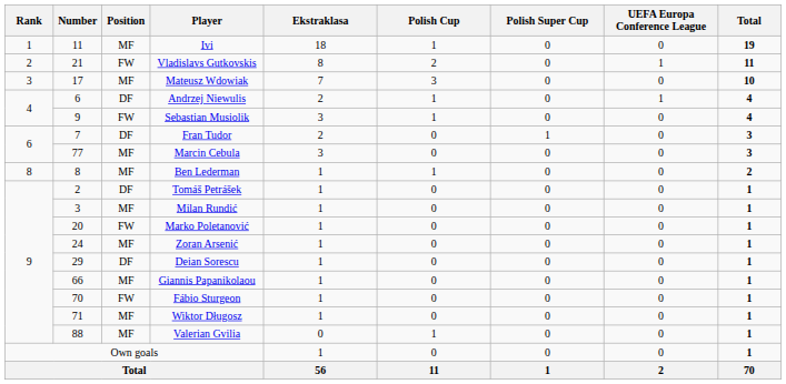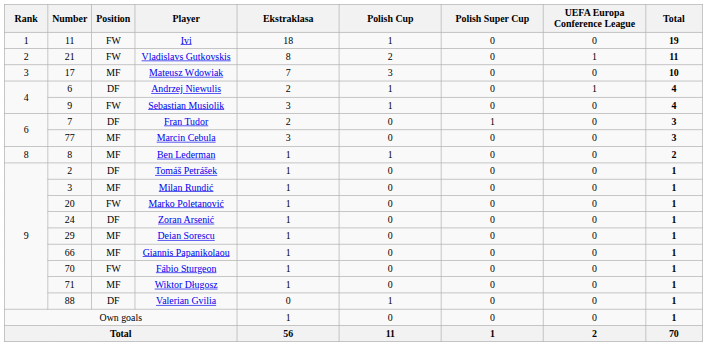Ivi | Position: MF -> FW
Zoran Arsenić | Position: MF -> DF
Deian Sorescu | Position: DF -> MF
Valerian Gvilia | Position: MF -> DF
